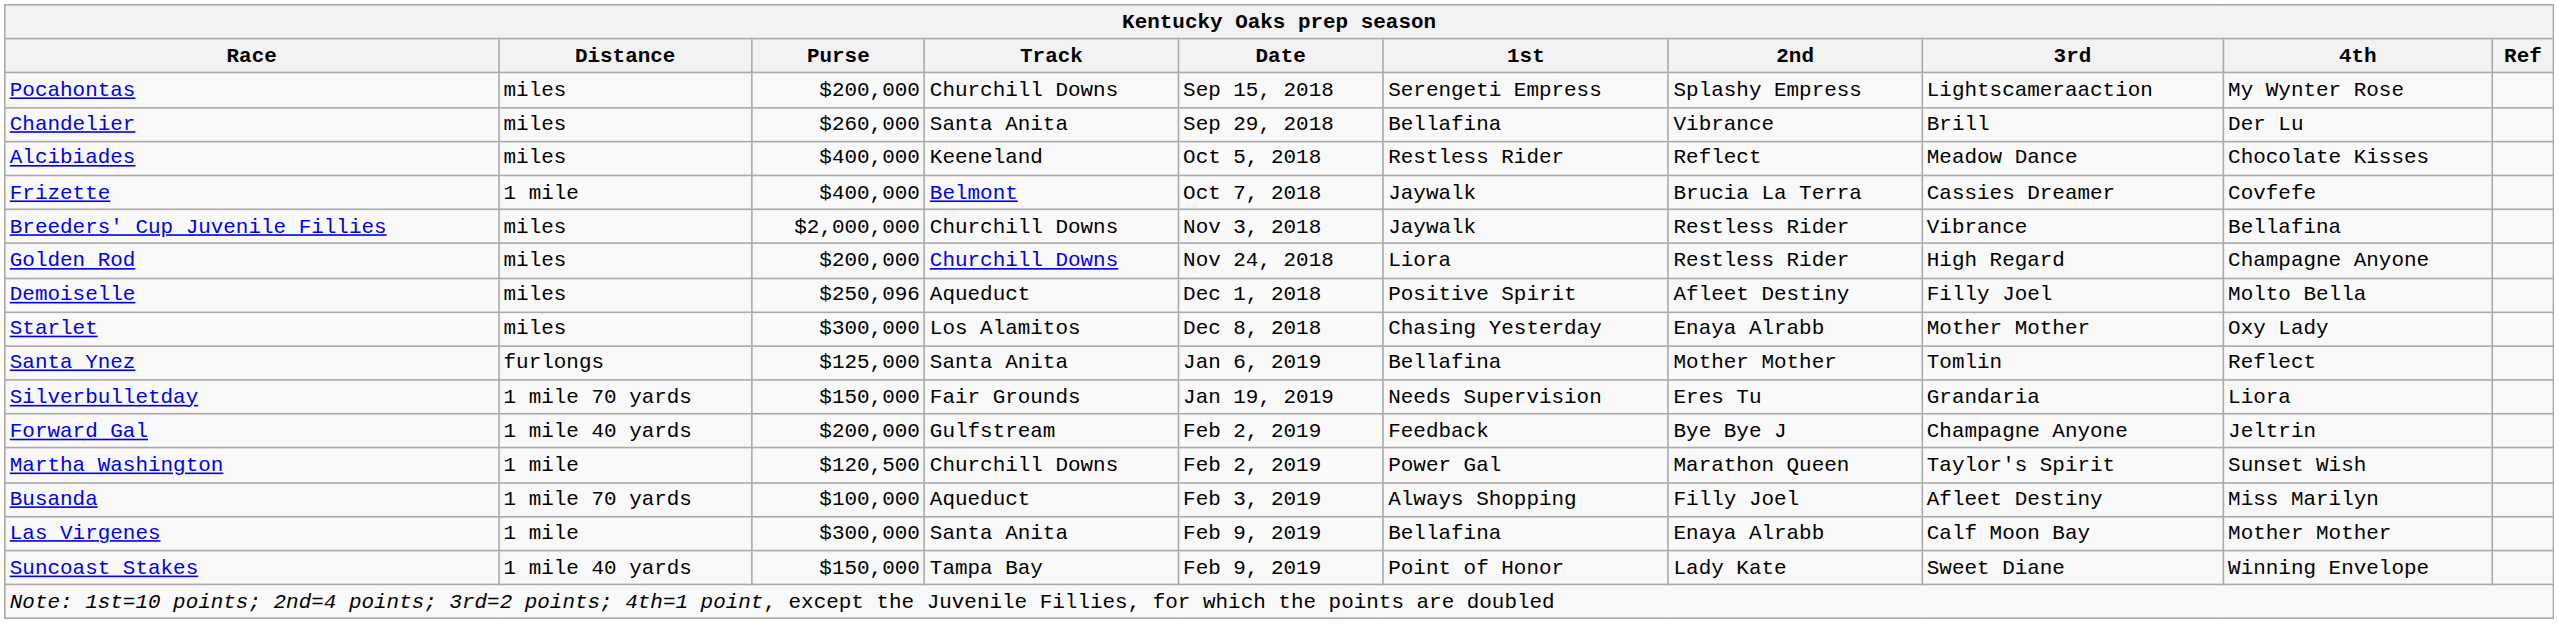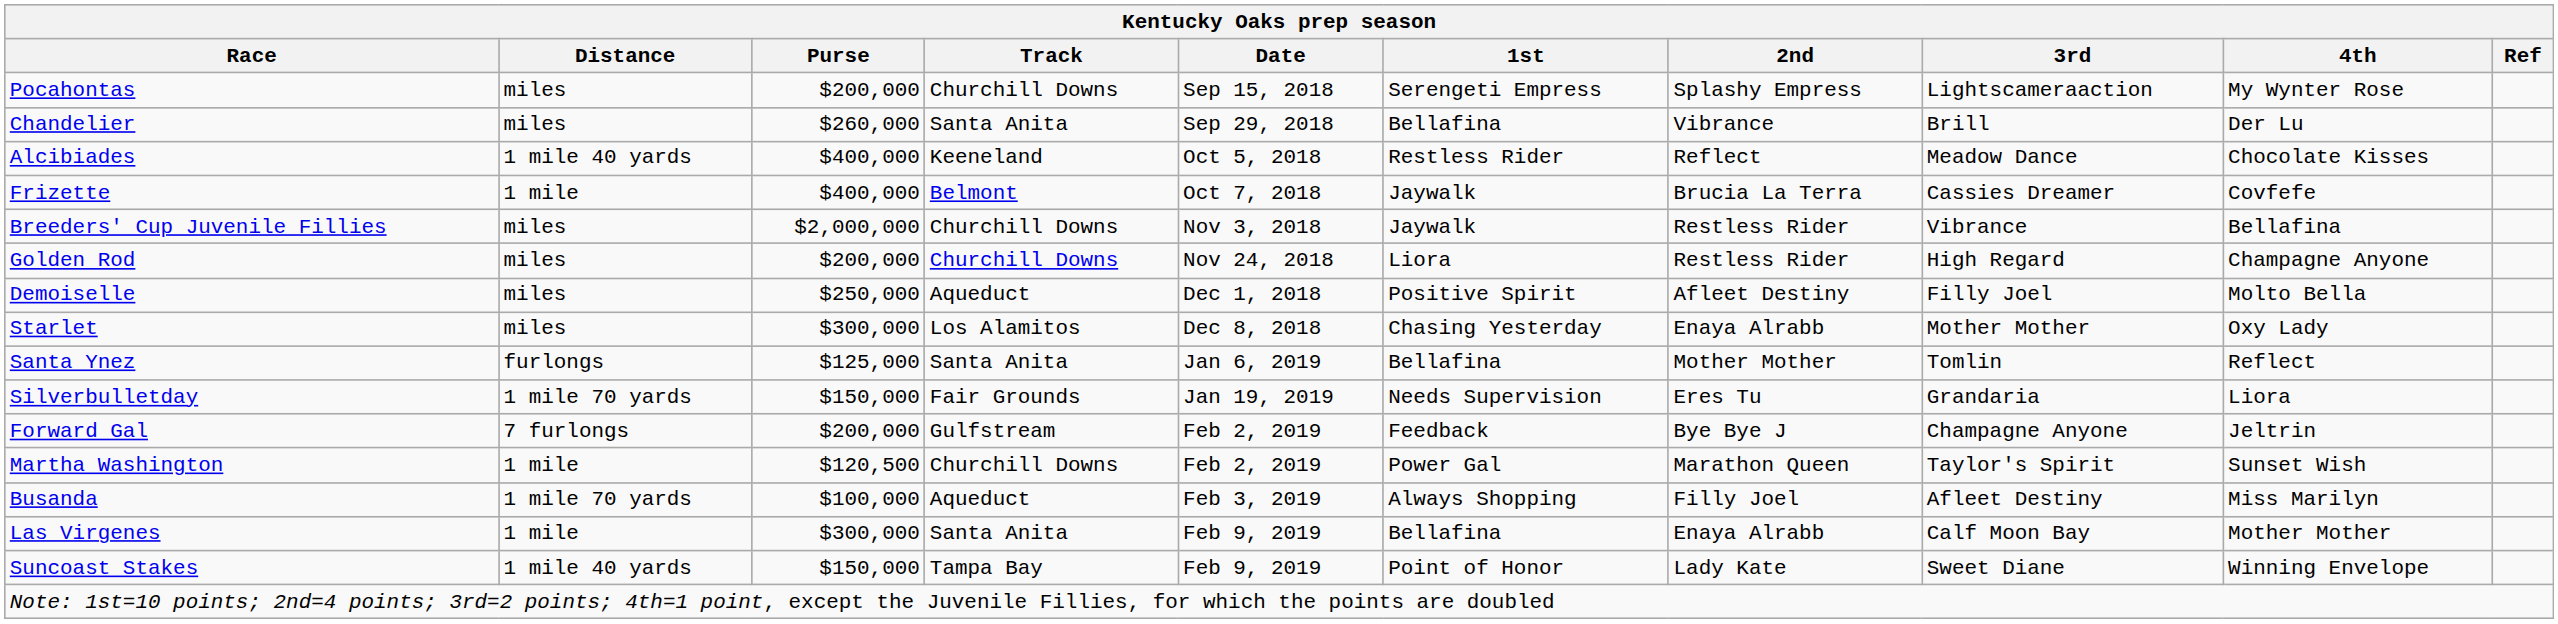Alcibiades | Distance: miles -> 1 mile 40 yards
Demoiselle | Purse: $250,096 -> $250,000
Forward Gal | Distance: 1 mile 40 yards -> 7 furlongs
